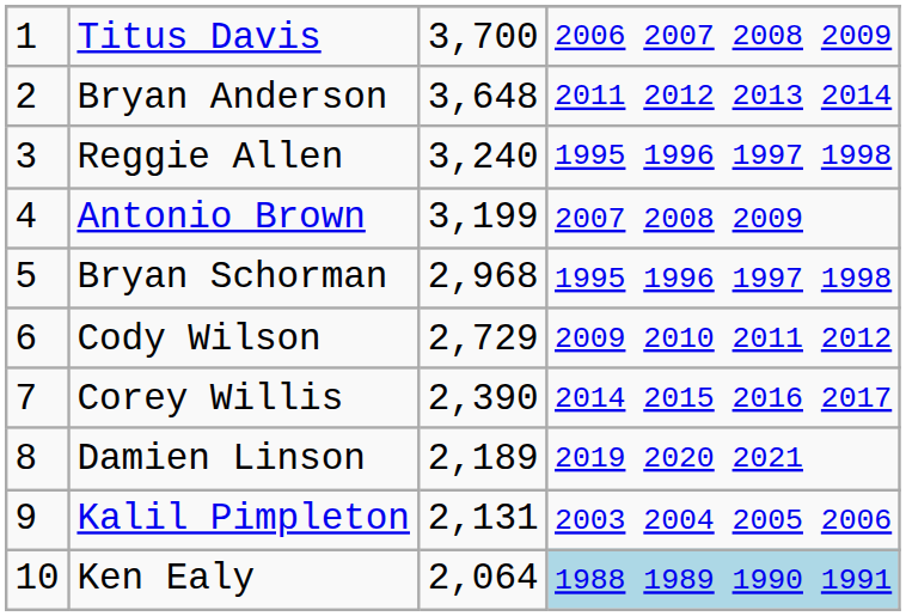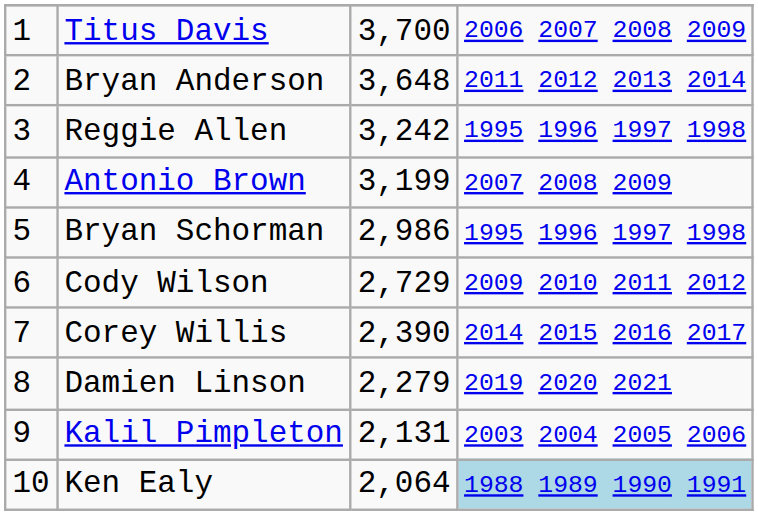Reggie Allen | column 3: 3,240 -> 3,242
Bryan Schorman | column 3: 2,968 -> 2,986
Damien Linson | column 3: 2,189 -> 2,279
